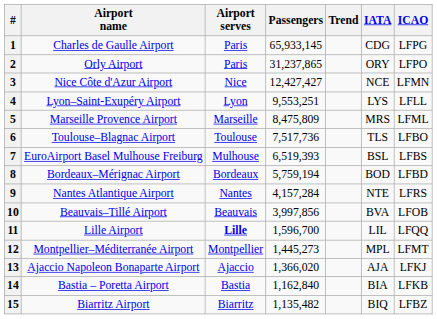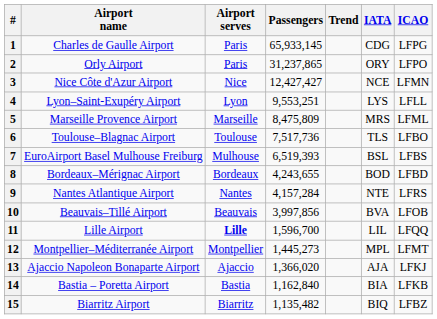8 | Passengers: 5,759,194 -> 4,243,655
